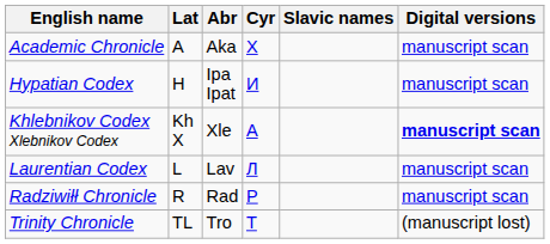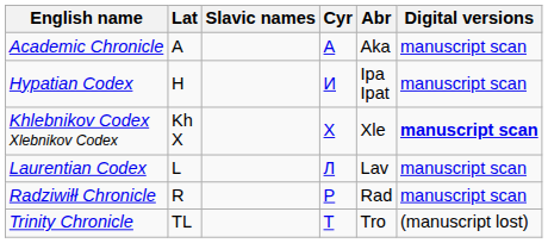columns swapped: Abr <-> Slavic names
Academic Chronicle | Cyr: Х -> А
Khlebnikov Codex Xlebnikov Codex | Cyr: А -> Х
